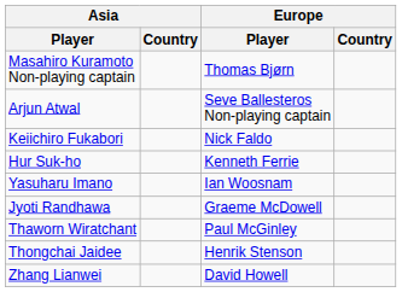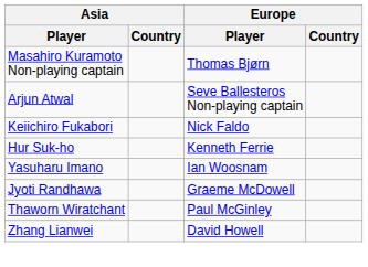- row: Thongchai Jaidee | Henrik Stenson
